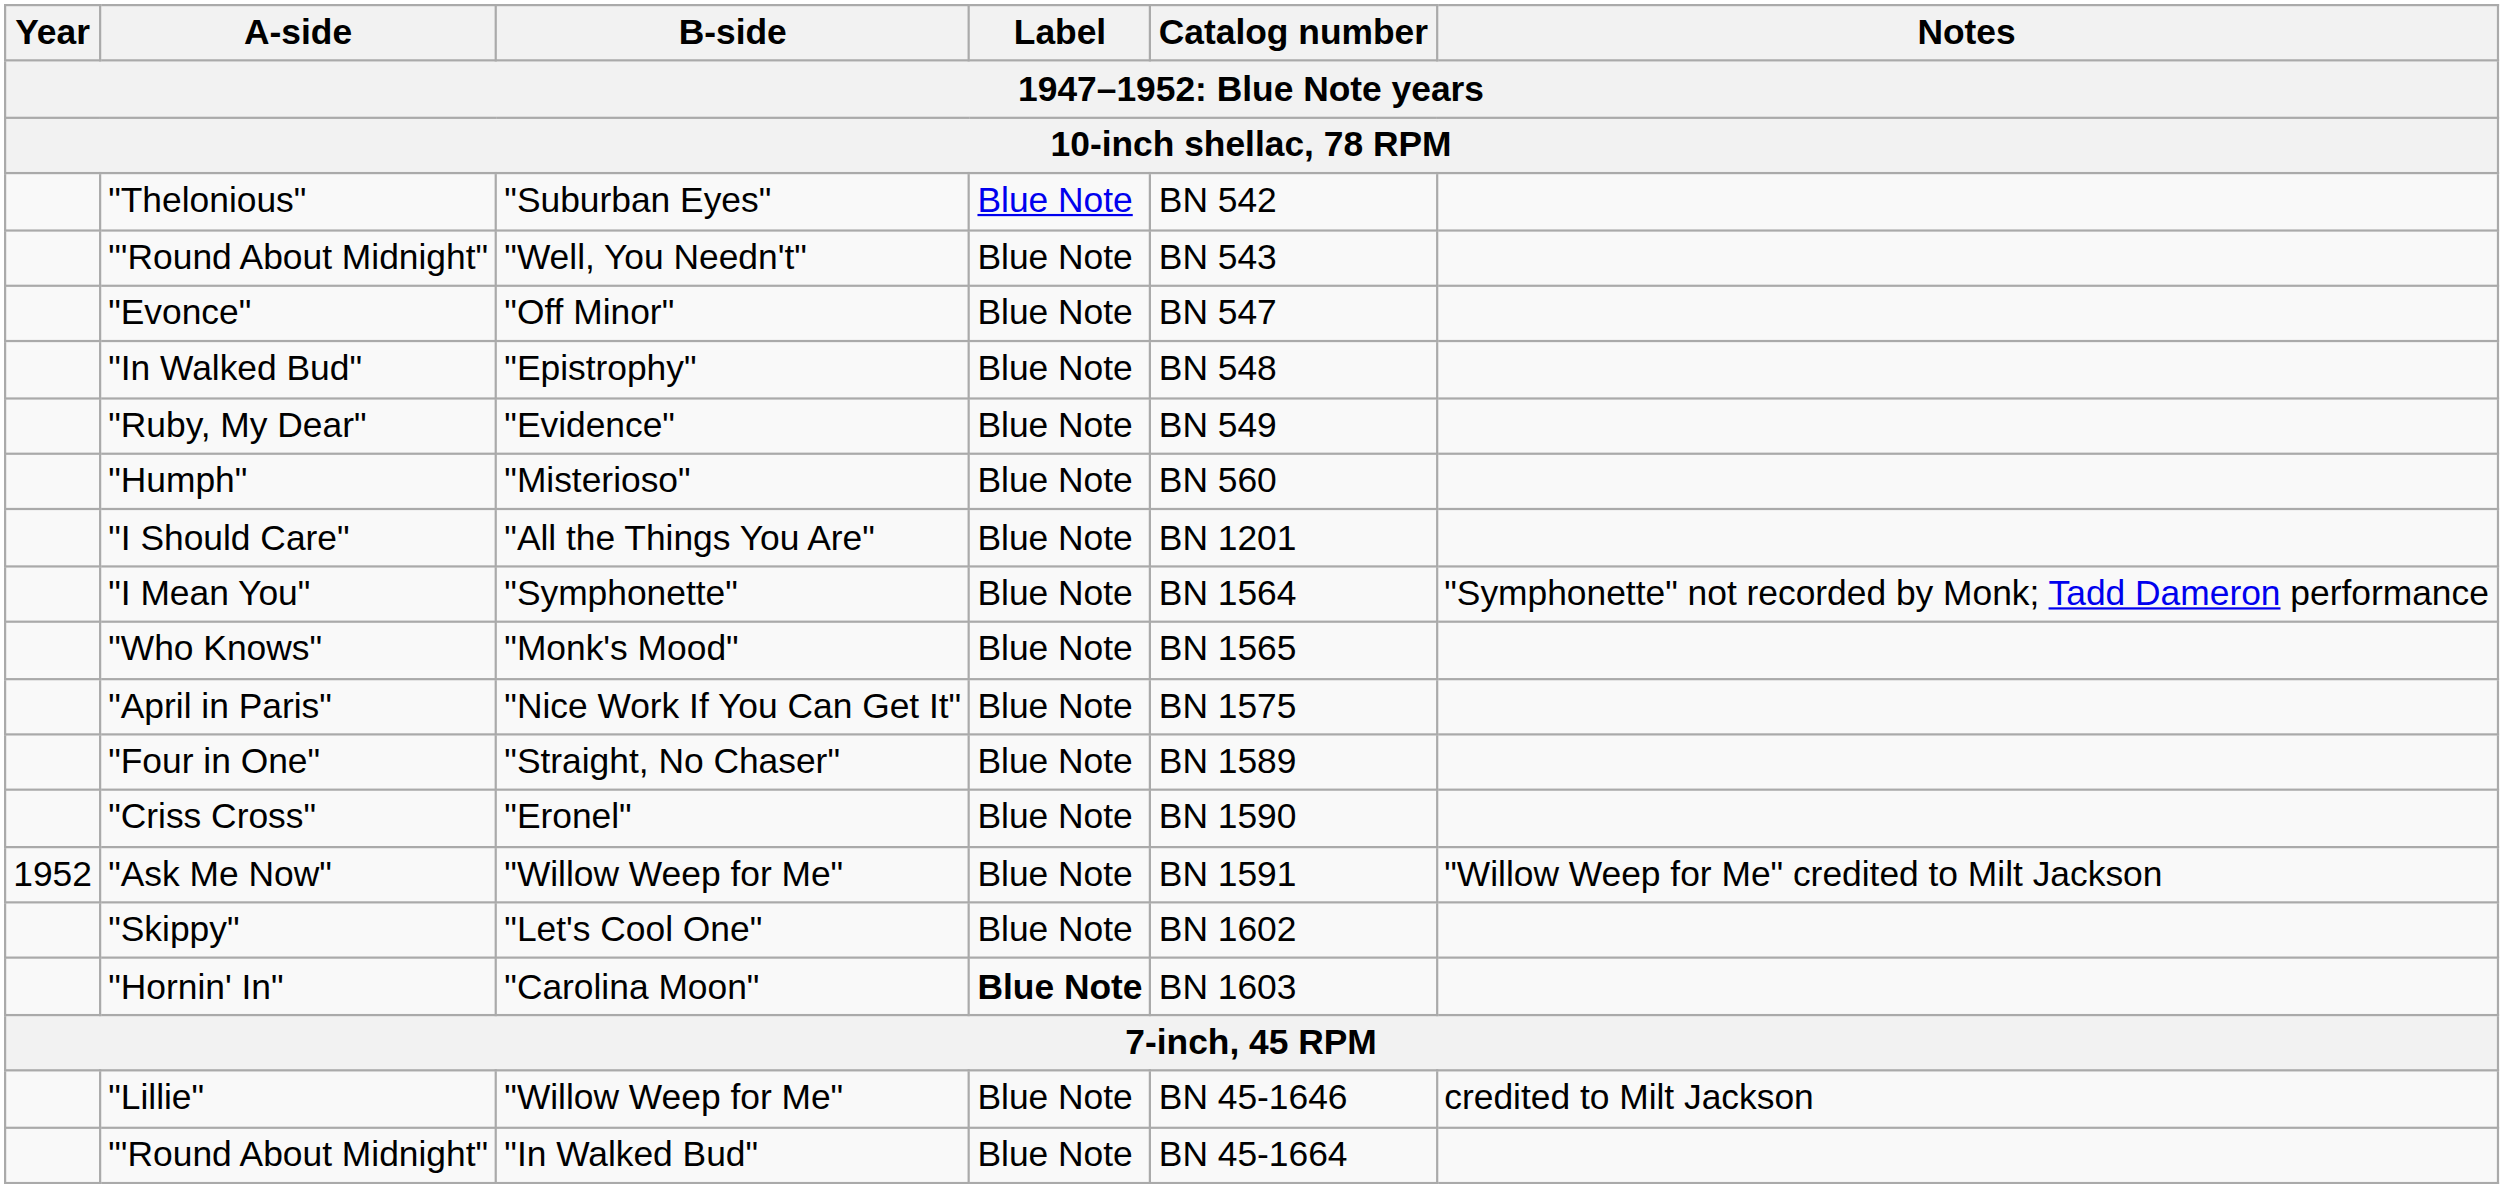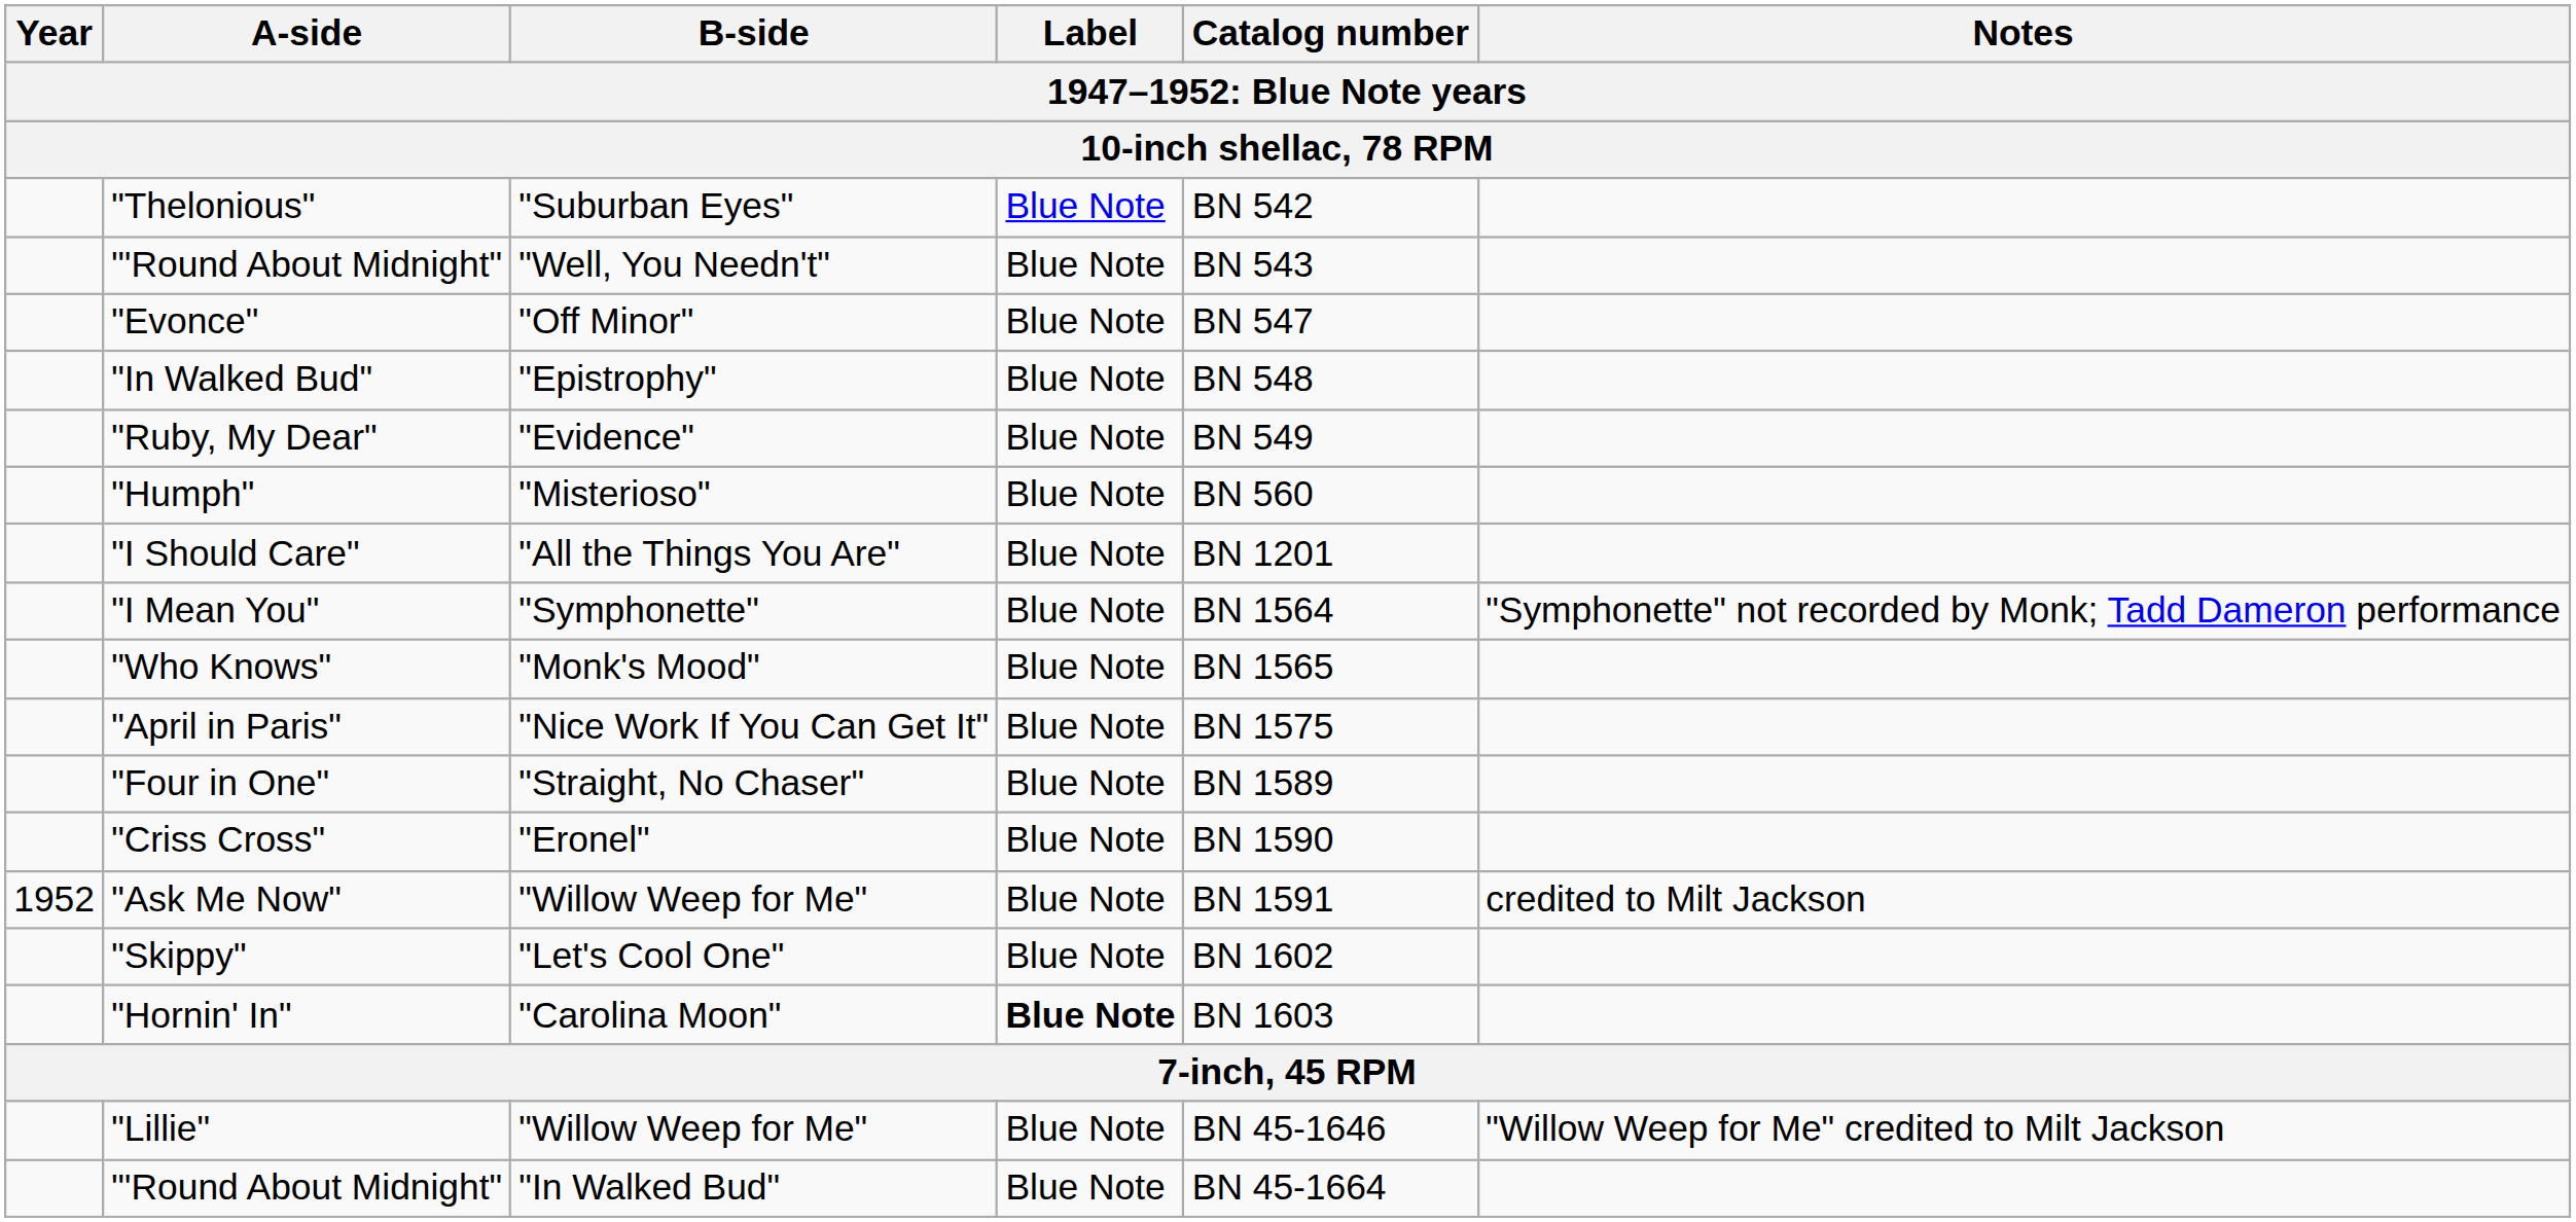"Ask Me Now" | Notes: "Willow Weep for Me" credited to Milt Jackson -> credited to Milt Jackson
"Lillie" | Notes: credited to Milt Jackson -> "Willow Weep for Me" credited to Milt Jackson
